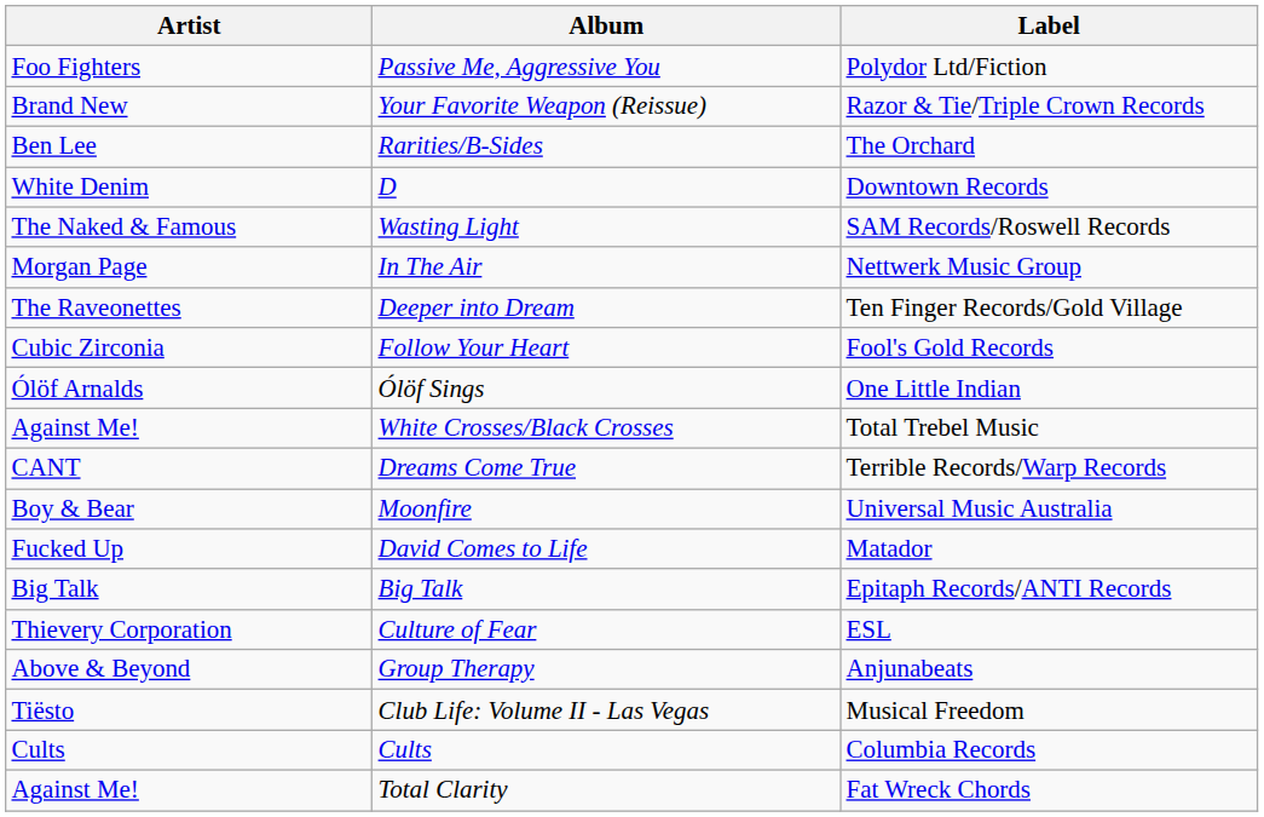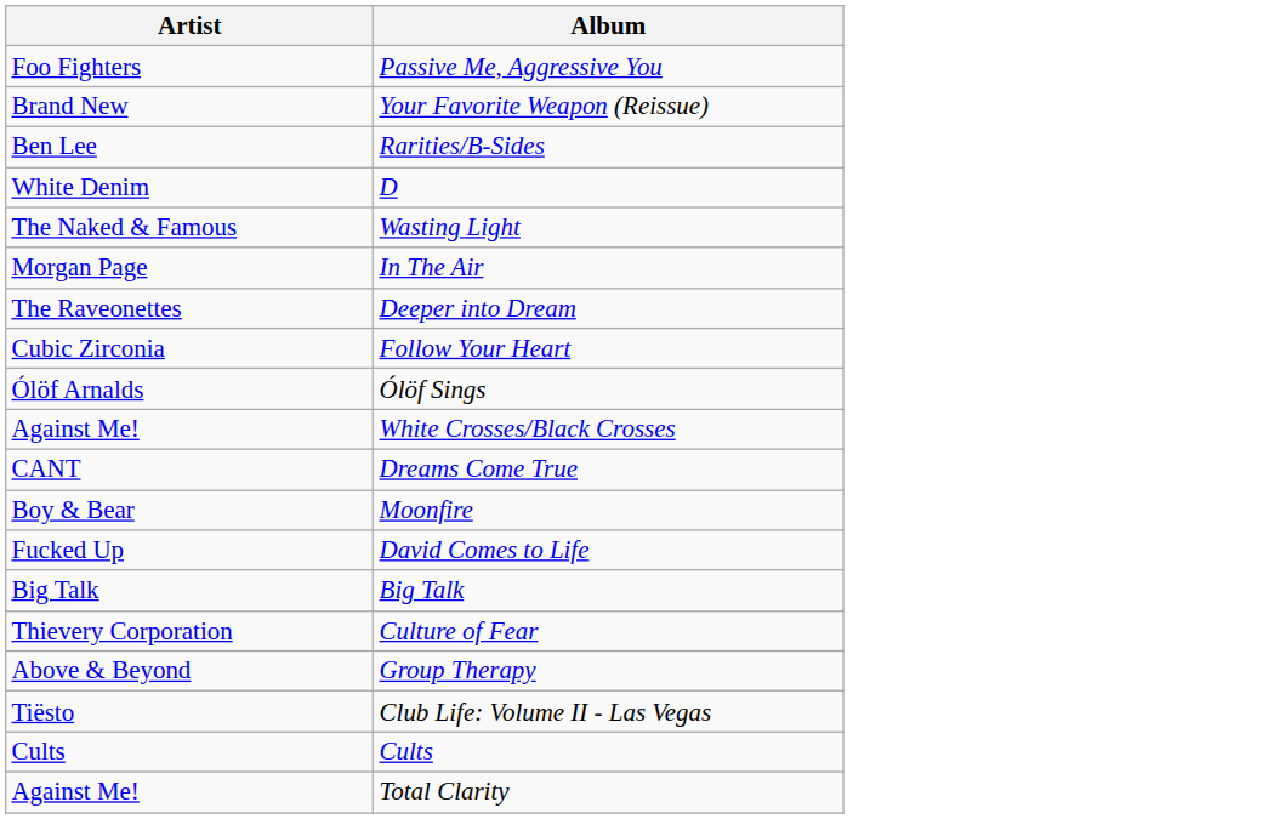- column: Label | Polydor Ltd/Fiction | Razor & Tie/Triple Crown Records | The Orchard | Downtown Records | SAM Records/Roswell Records | Nettwerk Music Group | Ten Finger Records/Gold Village | Fool's Gold Records | One Little Indian | Total Trebel Music | Terrible Records/Warp Records | Universal Music Australia | Matador | Epitaph Records/ANTI Records | ESL | Anjunabeats | Musical Freedom | Columbia Records | Fat Wreck Chords
